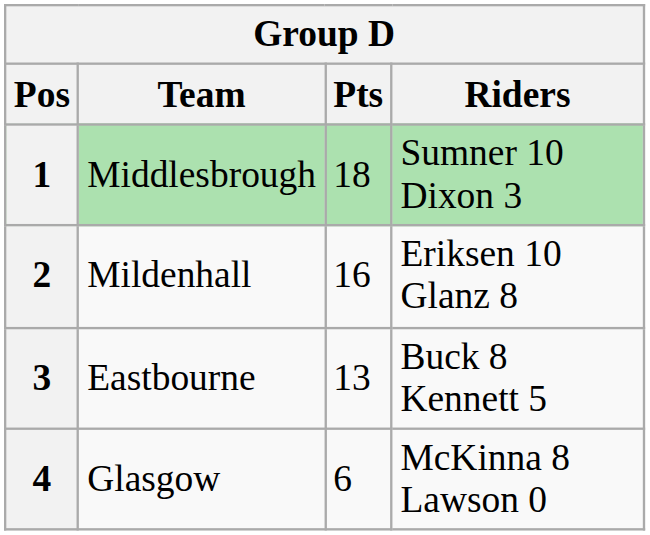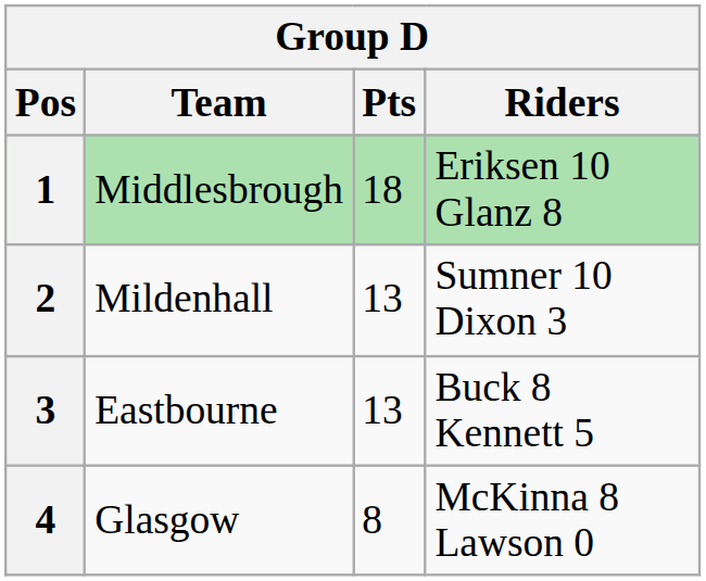1 | Riders: Sumner 10 Dixon 3 -> Eriksen 10 Glanz 8
2 | Pts: 16 -> 13
2 | Riders: Eriksen 10 Glanz 8 -> Sumner 10 Dixon 3
4 | Pts: 6 -> 8
